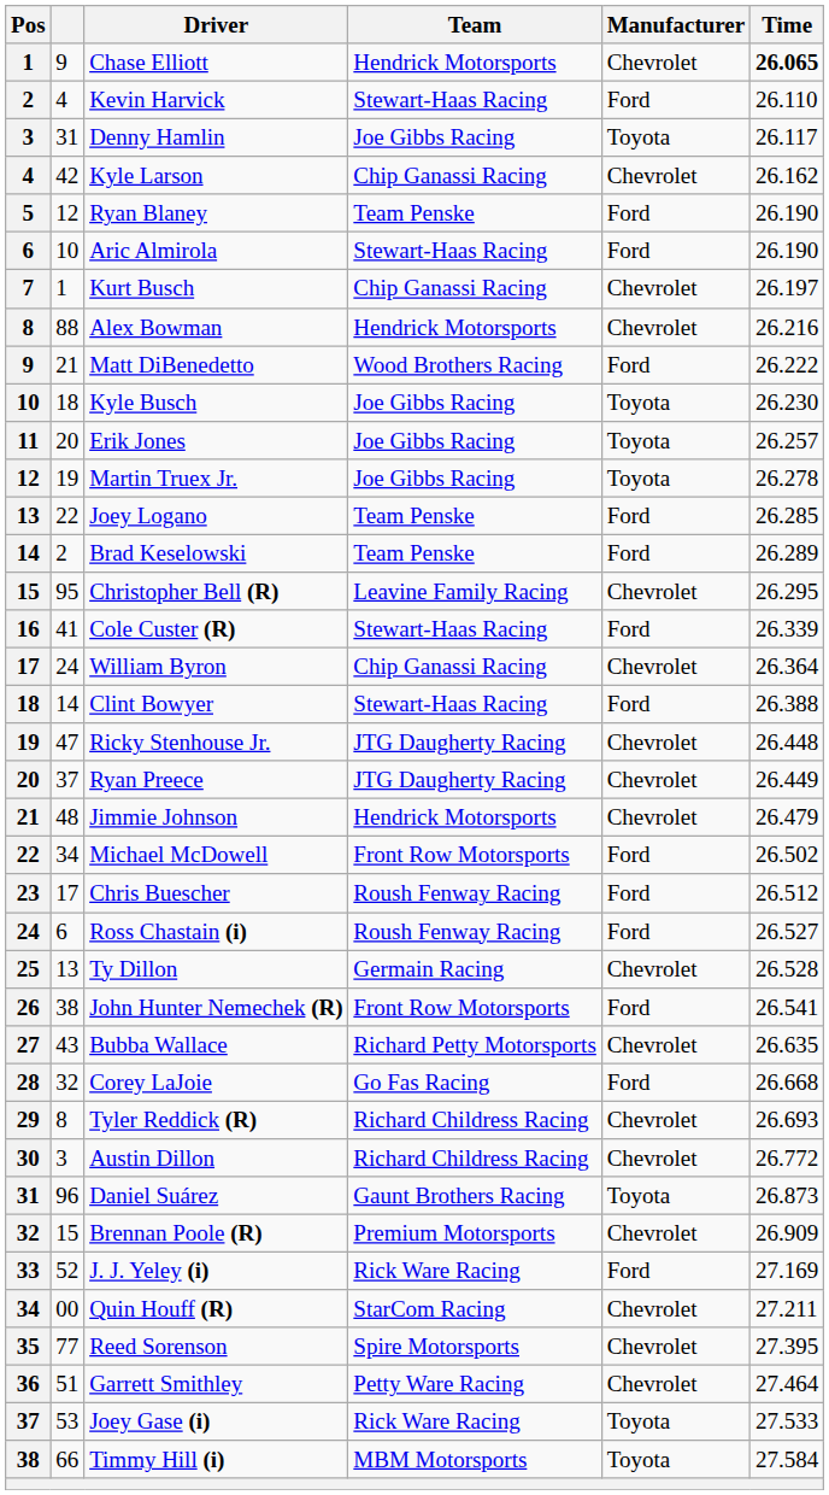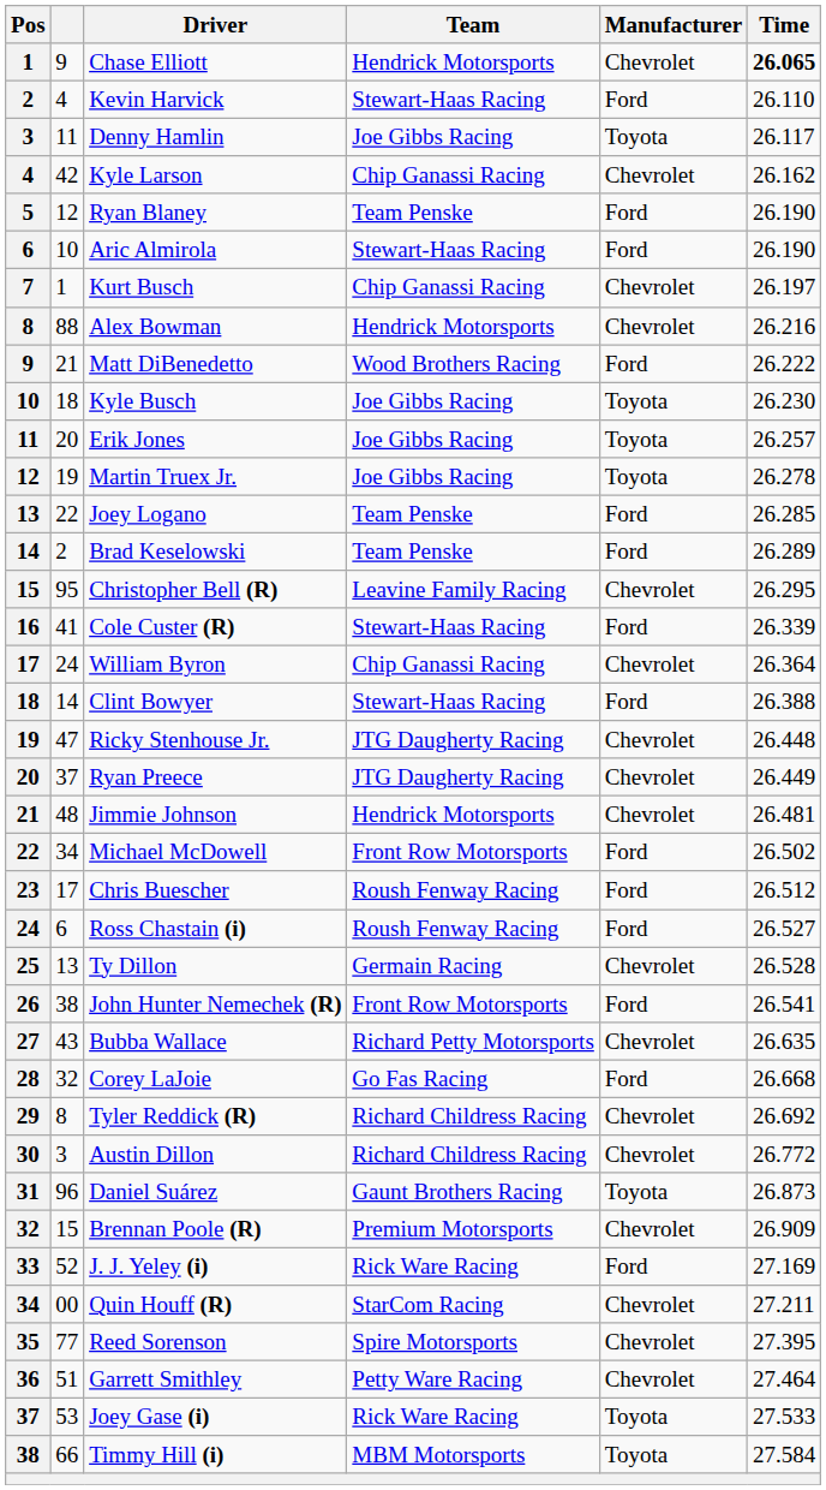Denny Hamlin | column 2: 31 -> 11
Jimmie Johnson | Time: 26.479 -> 26.481
Tyler Reddick (R) | Time: 26.693 -> 26.692
